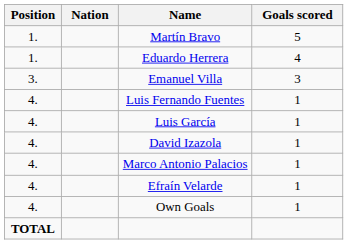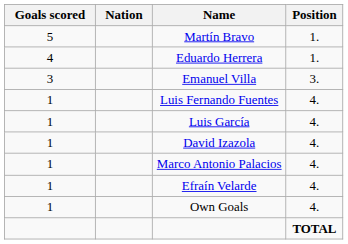columns swapped: Position <-> Goals scored
